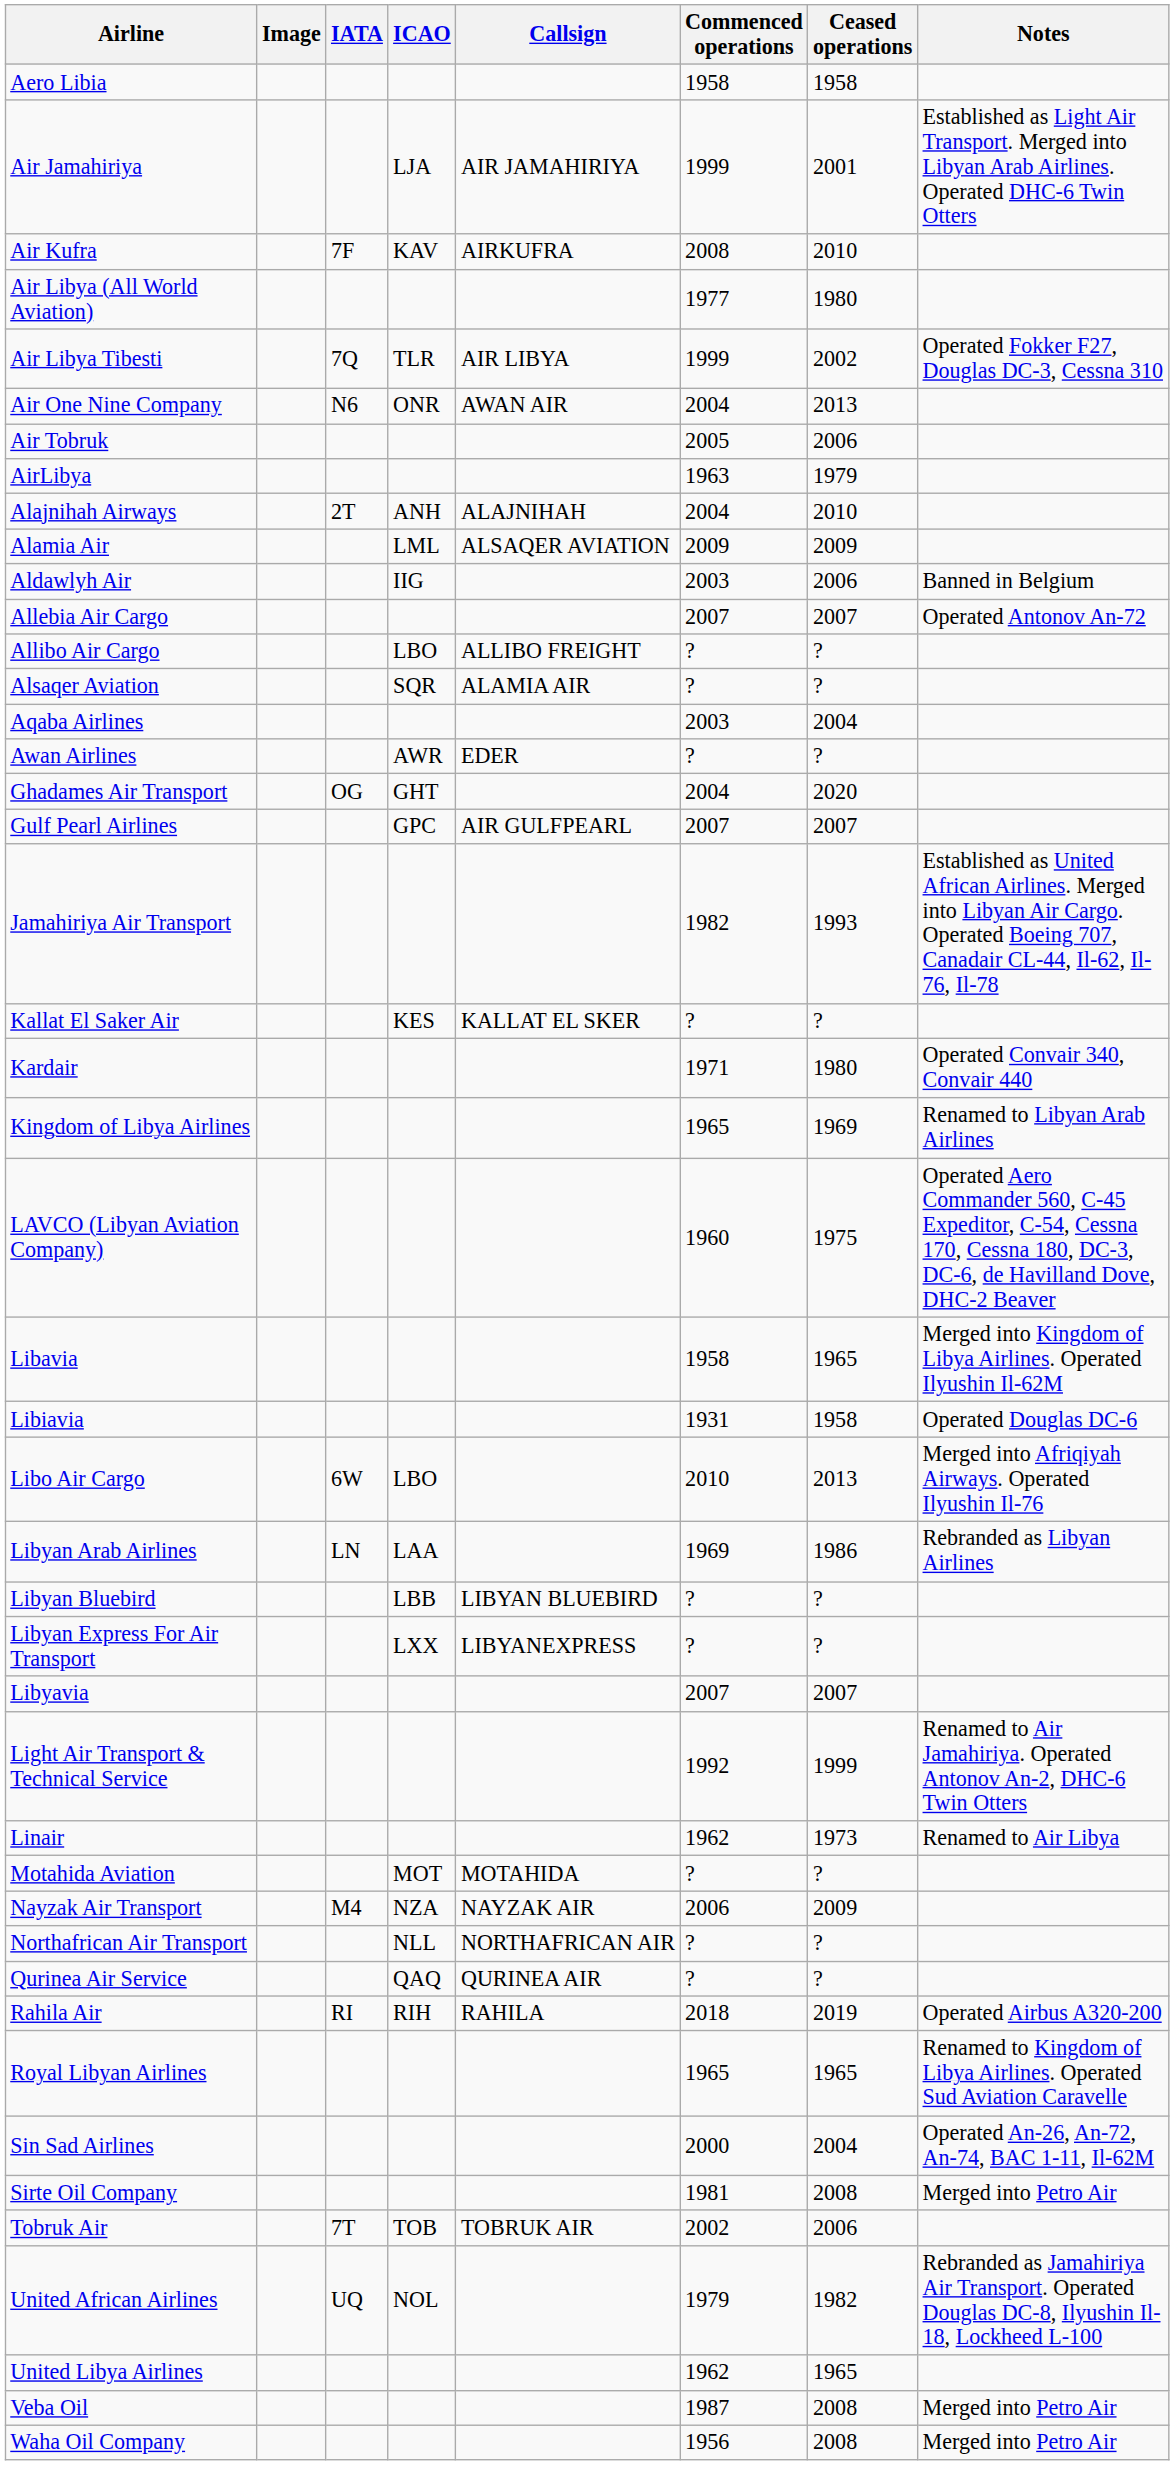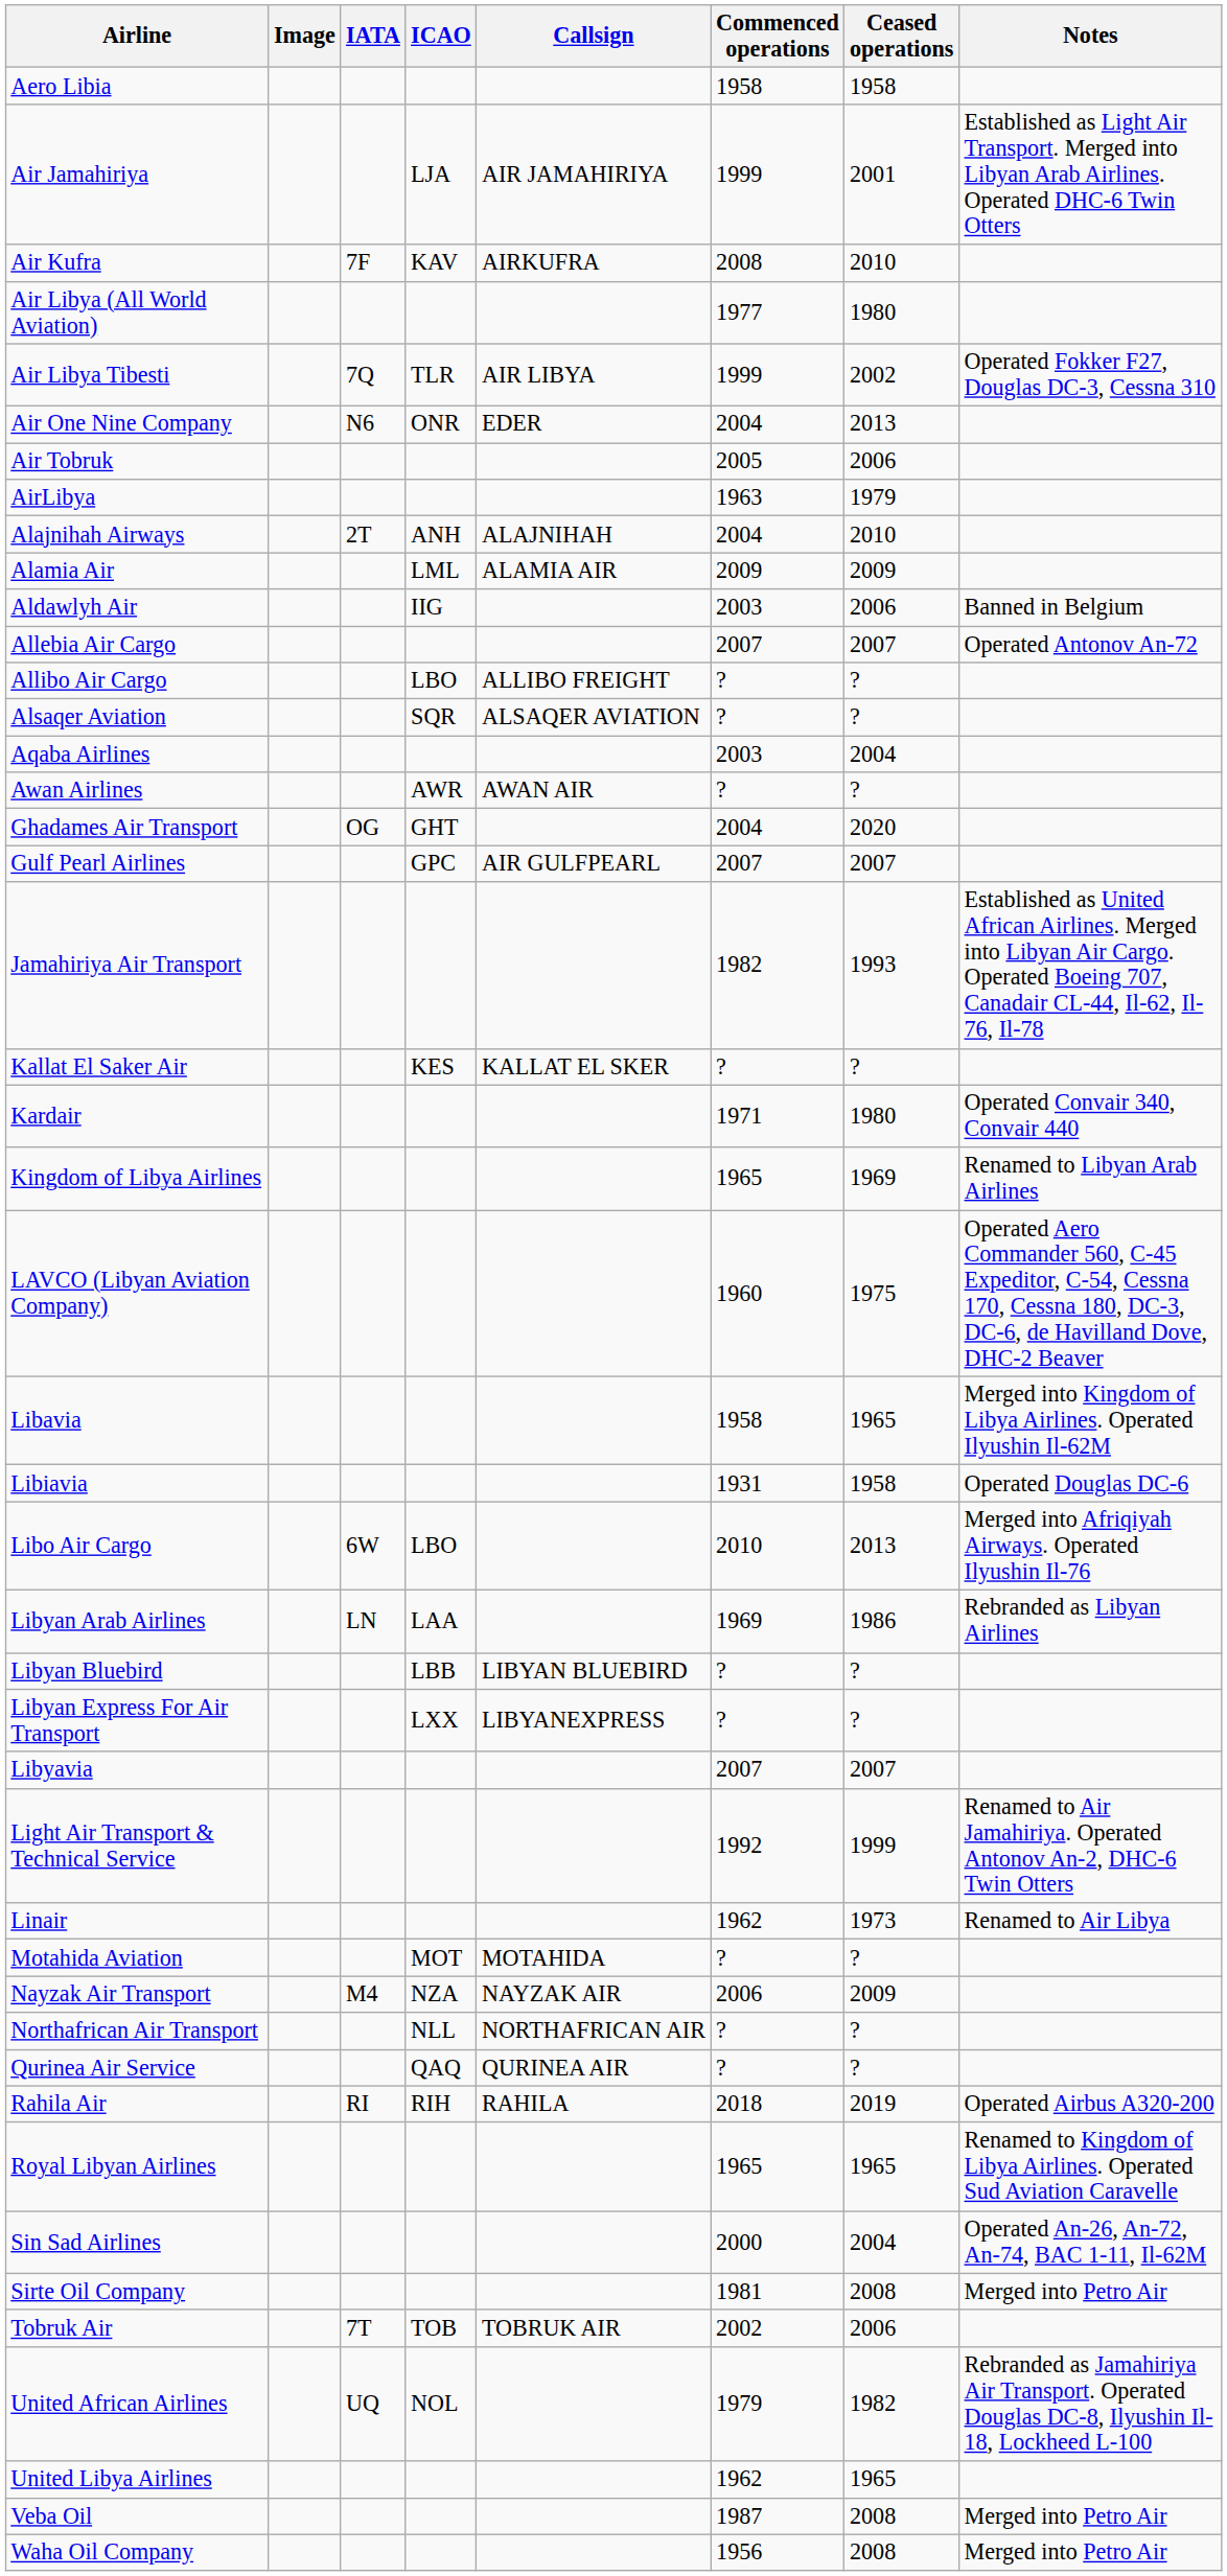Air One Nine Company | Callsign: AWAN AIR -> EDER
Alamia Air | Callsign: ALSAQER AVIATION -> ALAMIA AIR
Alsaqer Aviation | Callsign: ALAMIA AIR -> ALSAQER AVIATION
Awan Airlines | Callsign: EDER -> AWAN AIR
